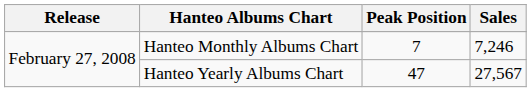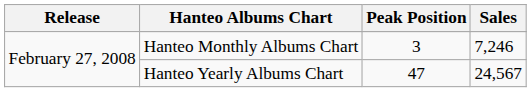Hanteo Monthly Albums Chart | Peak Position: 7 -> 3
Hanteo Yearly Albums Chart | Sales: 27,567 -> 24,567
